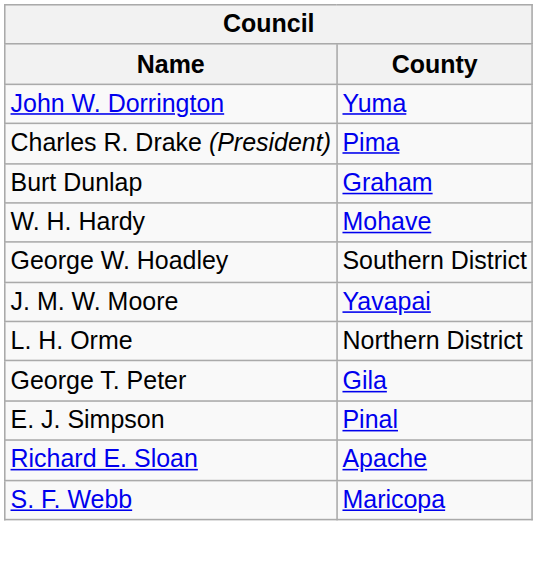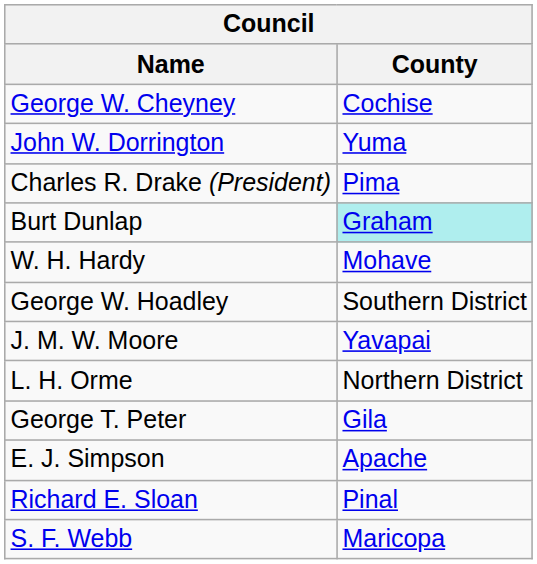+ row: George W. Cheyney | Cochise
Burt Dunlap | County: no background -> paleturquoise background
E. J. Simpson | County: Pinal -> Apache
Richard E. Sloan | County: Apache -> Pinal
